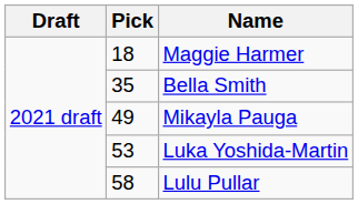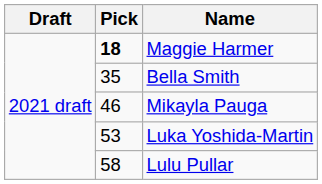Maggie Harmer | Pick: normal -> bold
Mikayla Pauga | Pick: 49 -> 46
